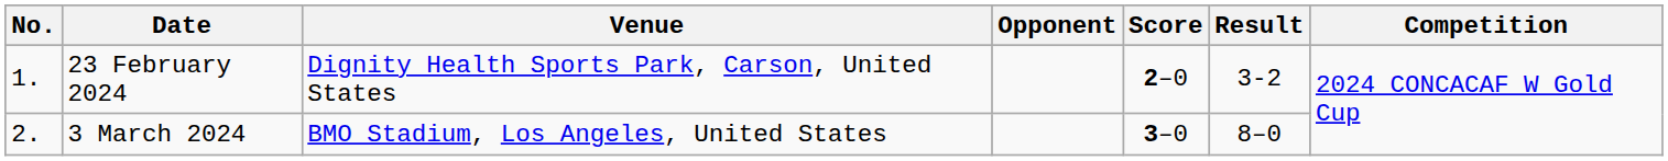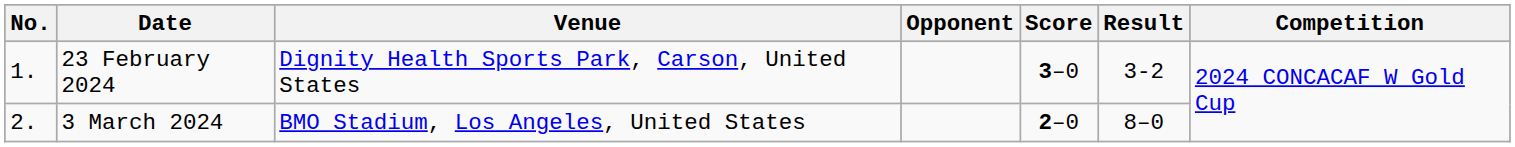23 February 2024 | Score: 2–0 -> 3–0
3 March 2024 | Score: 3–0 -> 2–0
